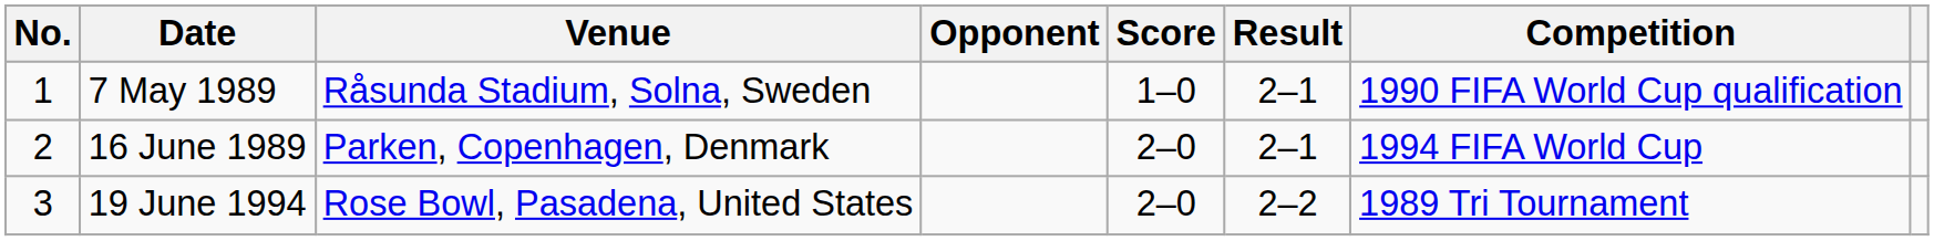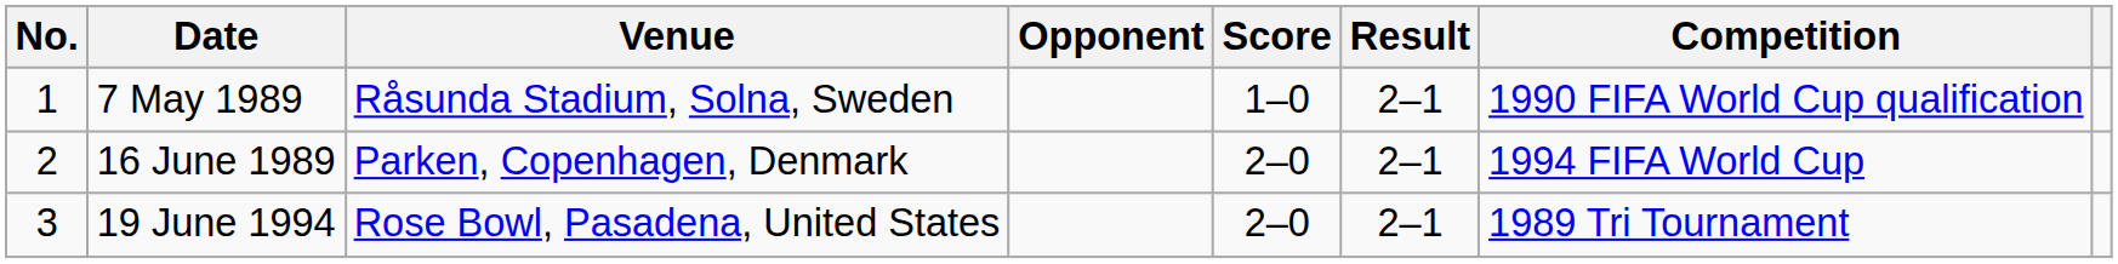19 June 1994 | Result: 2–2 -> 2–1
